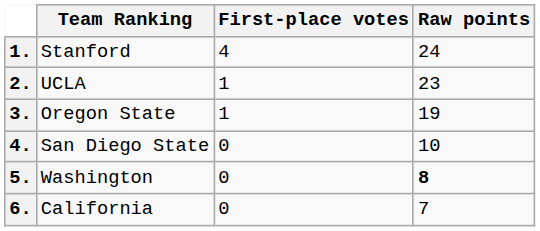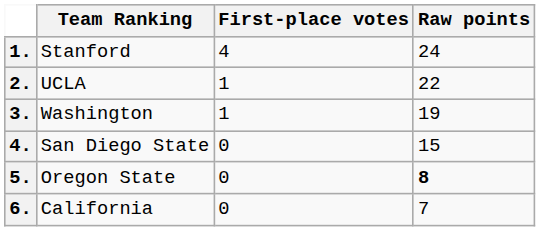2. | Raw points: 23 -> 22
3. | Team Ranking: Oregon State -> Washington
4. | Raw points: 10 -> 15
5. | Team Ranking: Washington -> Oregon State
